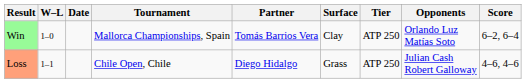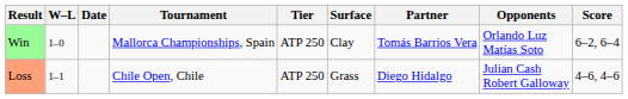columns swapped: Tier <-> Partner
